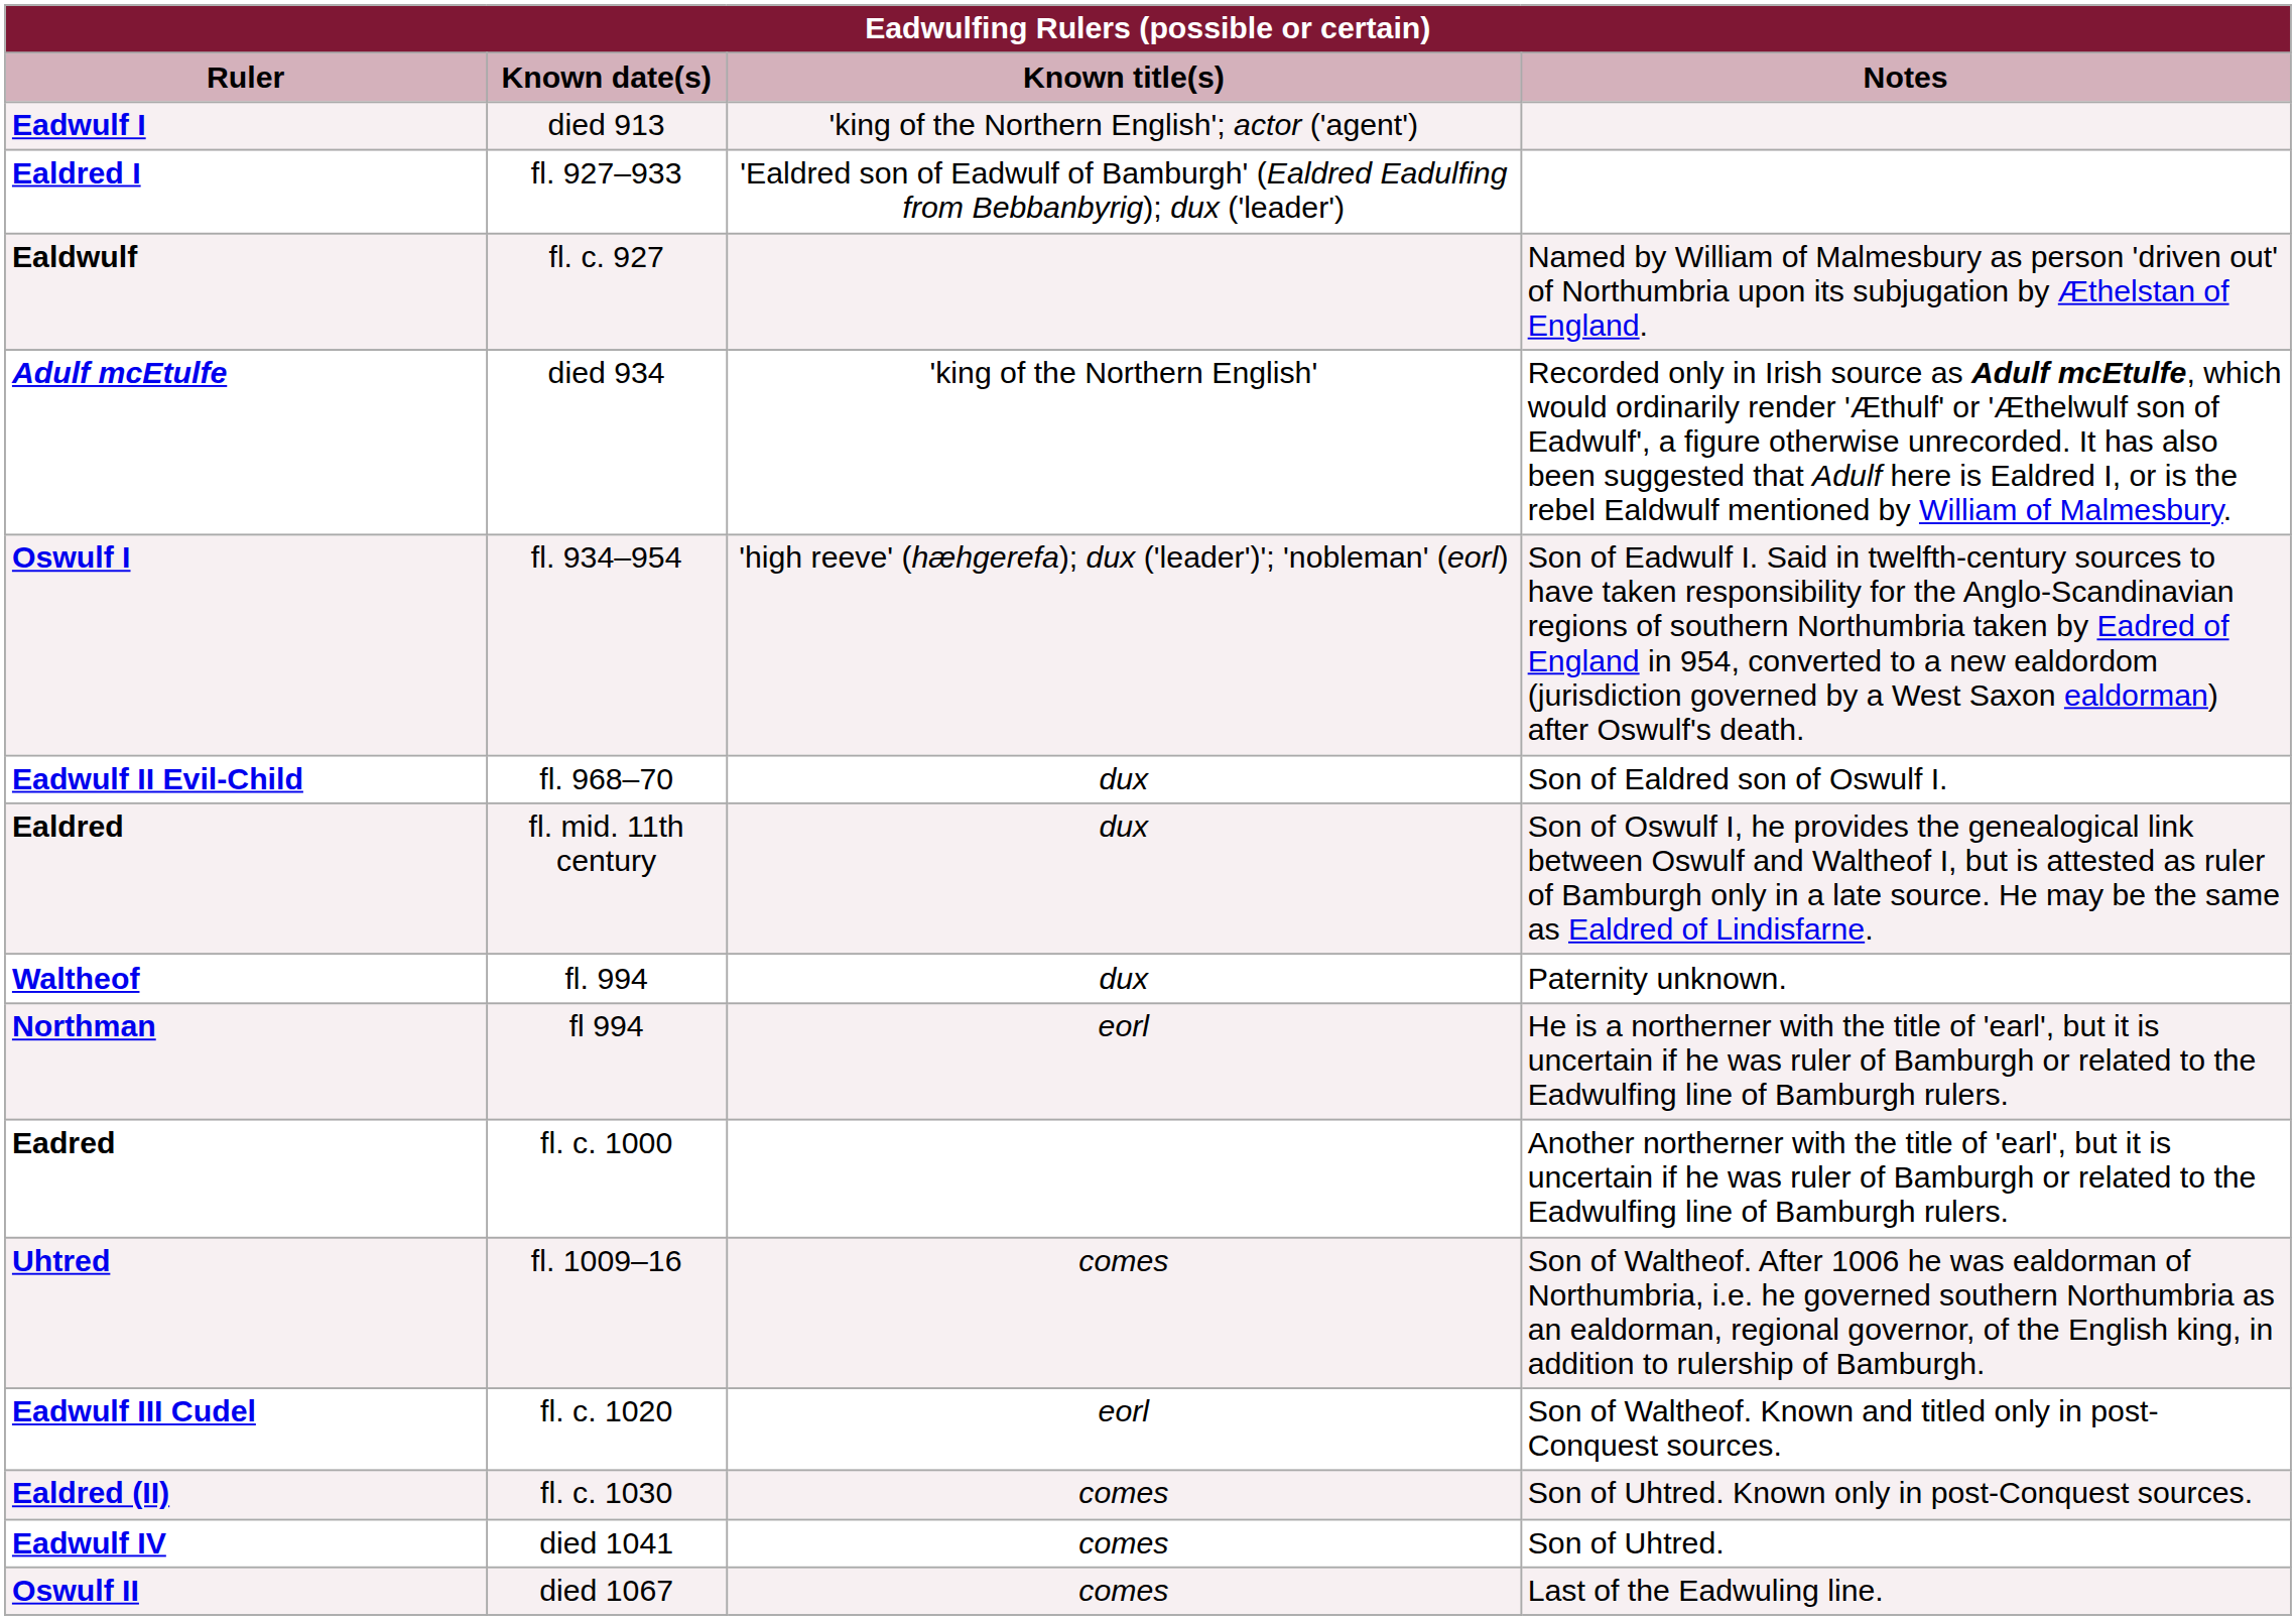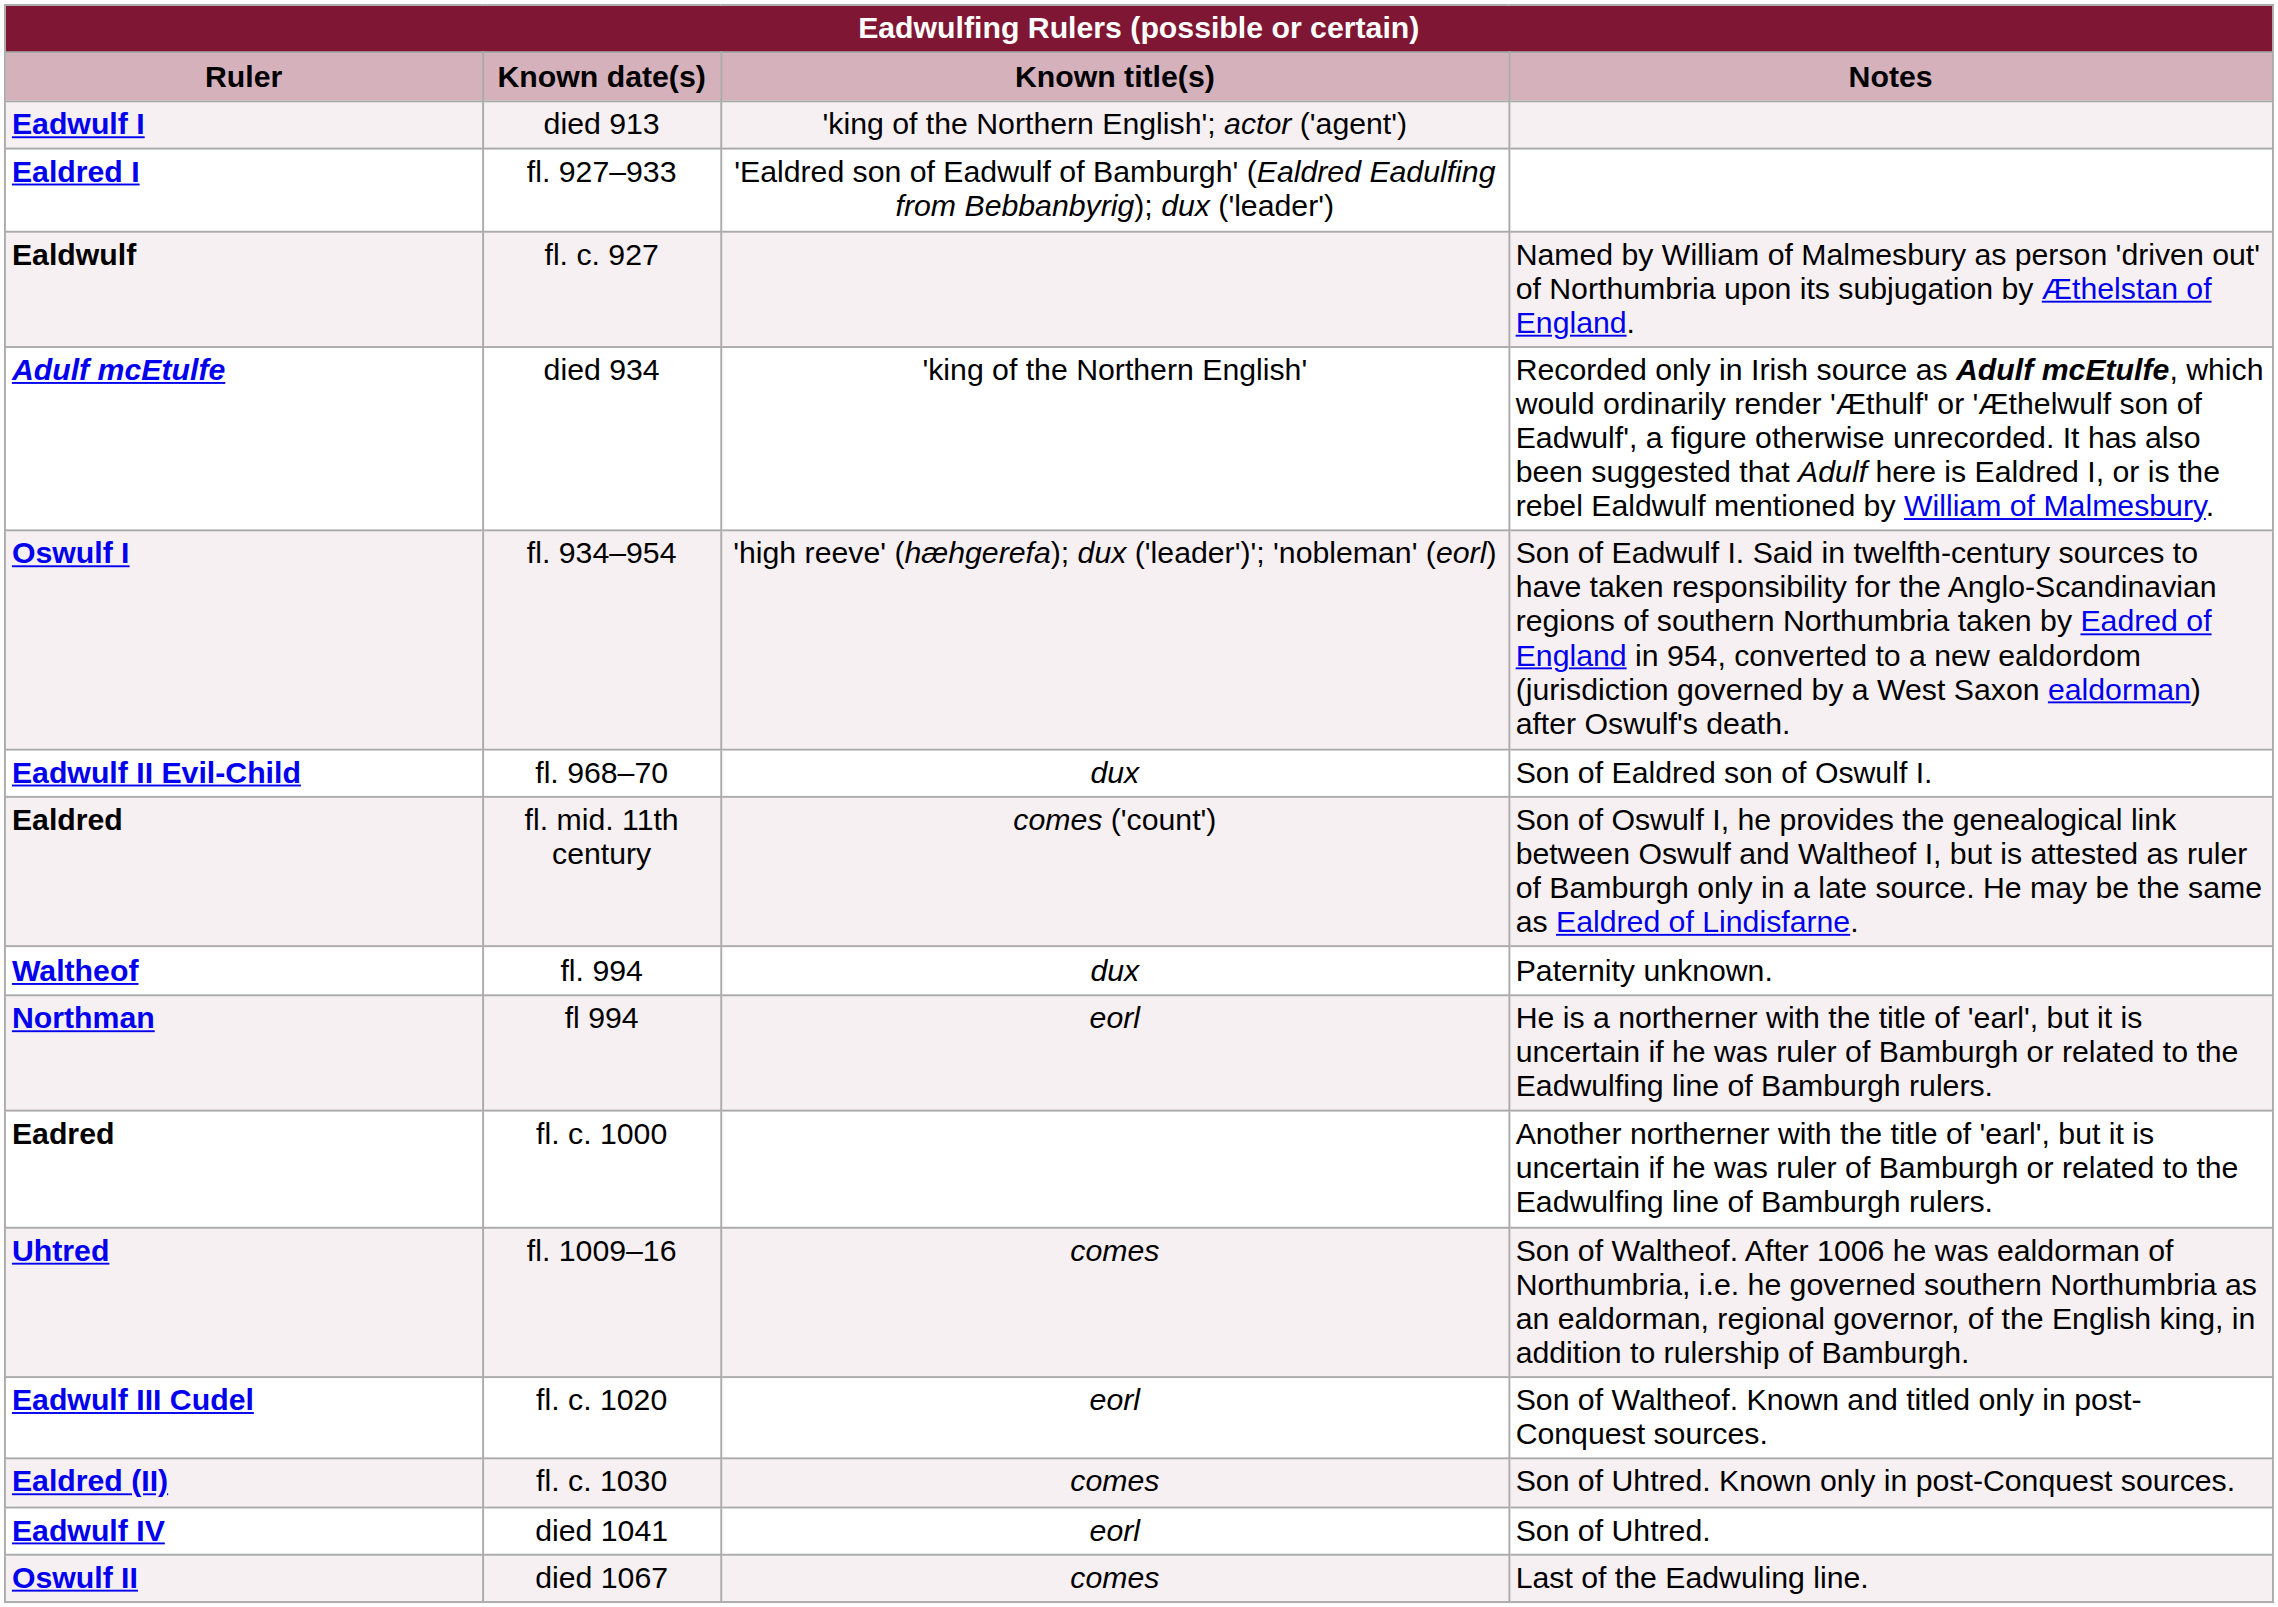Ealdred | Known title(s): dux -> comes ('count')
Eadwulf IV | Known title(s): comes -> eorl
